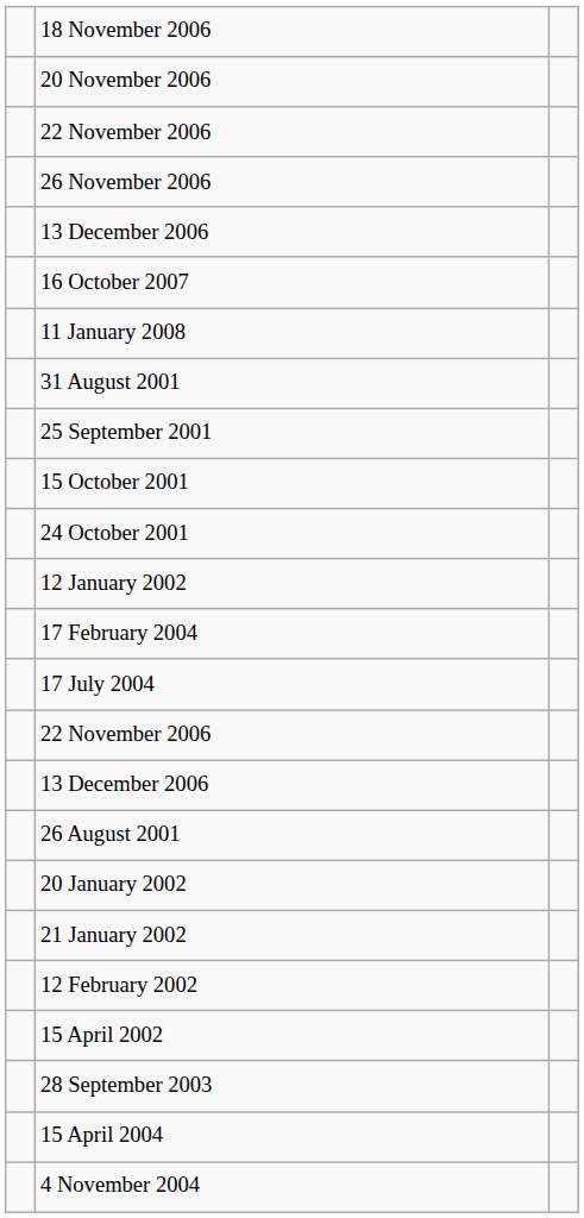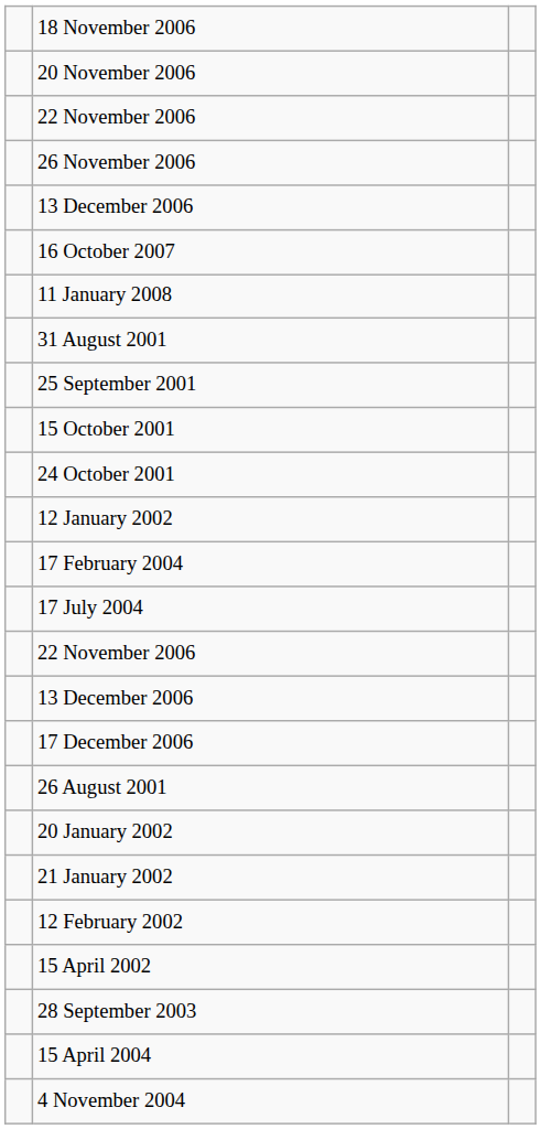+ row: 17 December 2006
